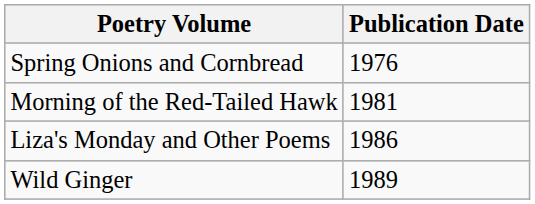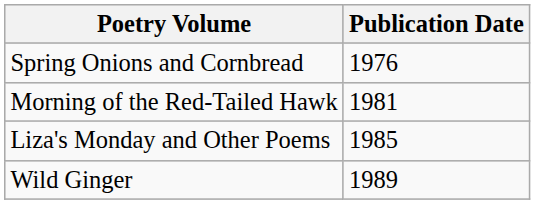Liza's Monday and Other Poems | Publication Date: 1986 -> 1985
